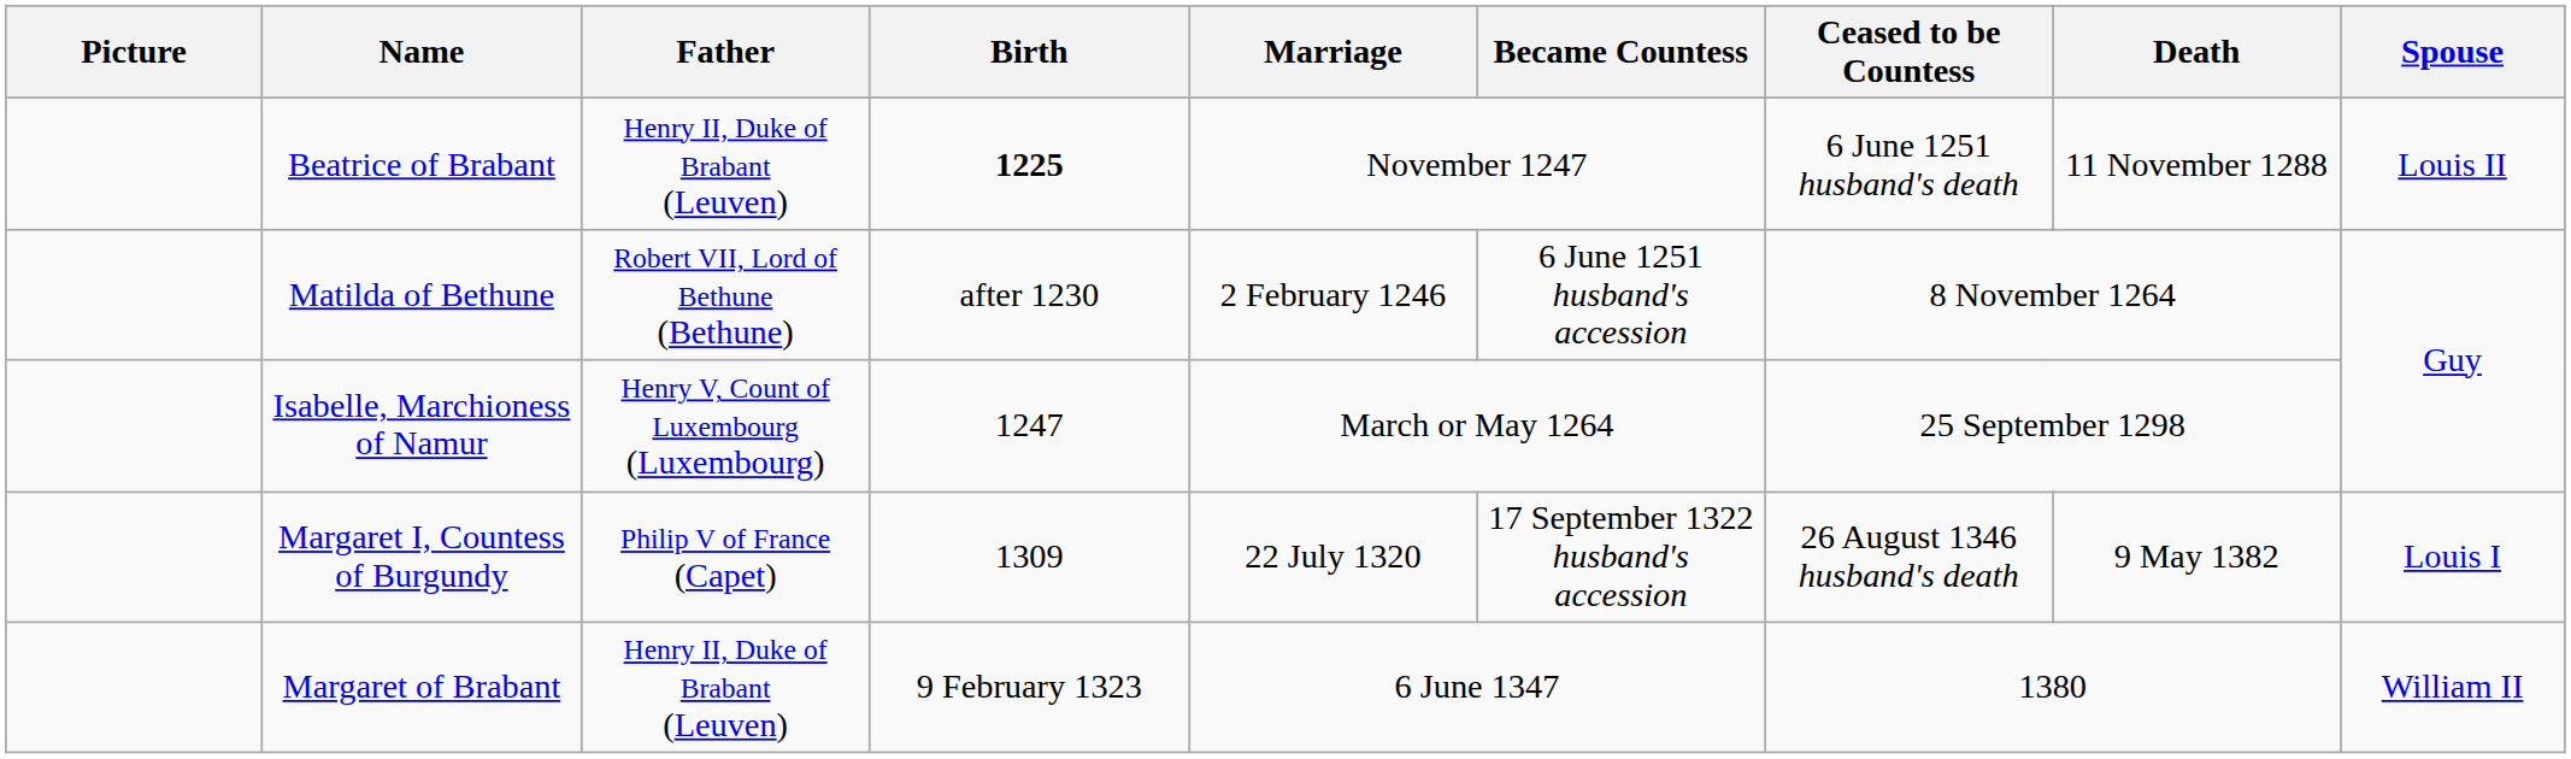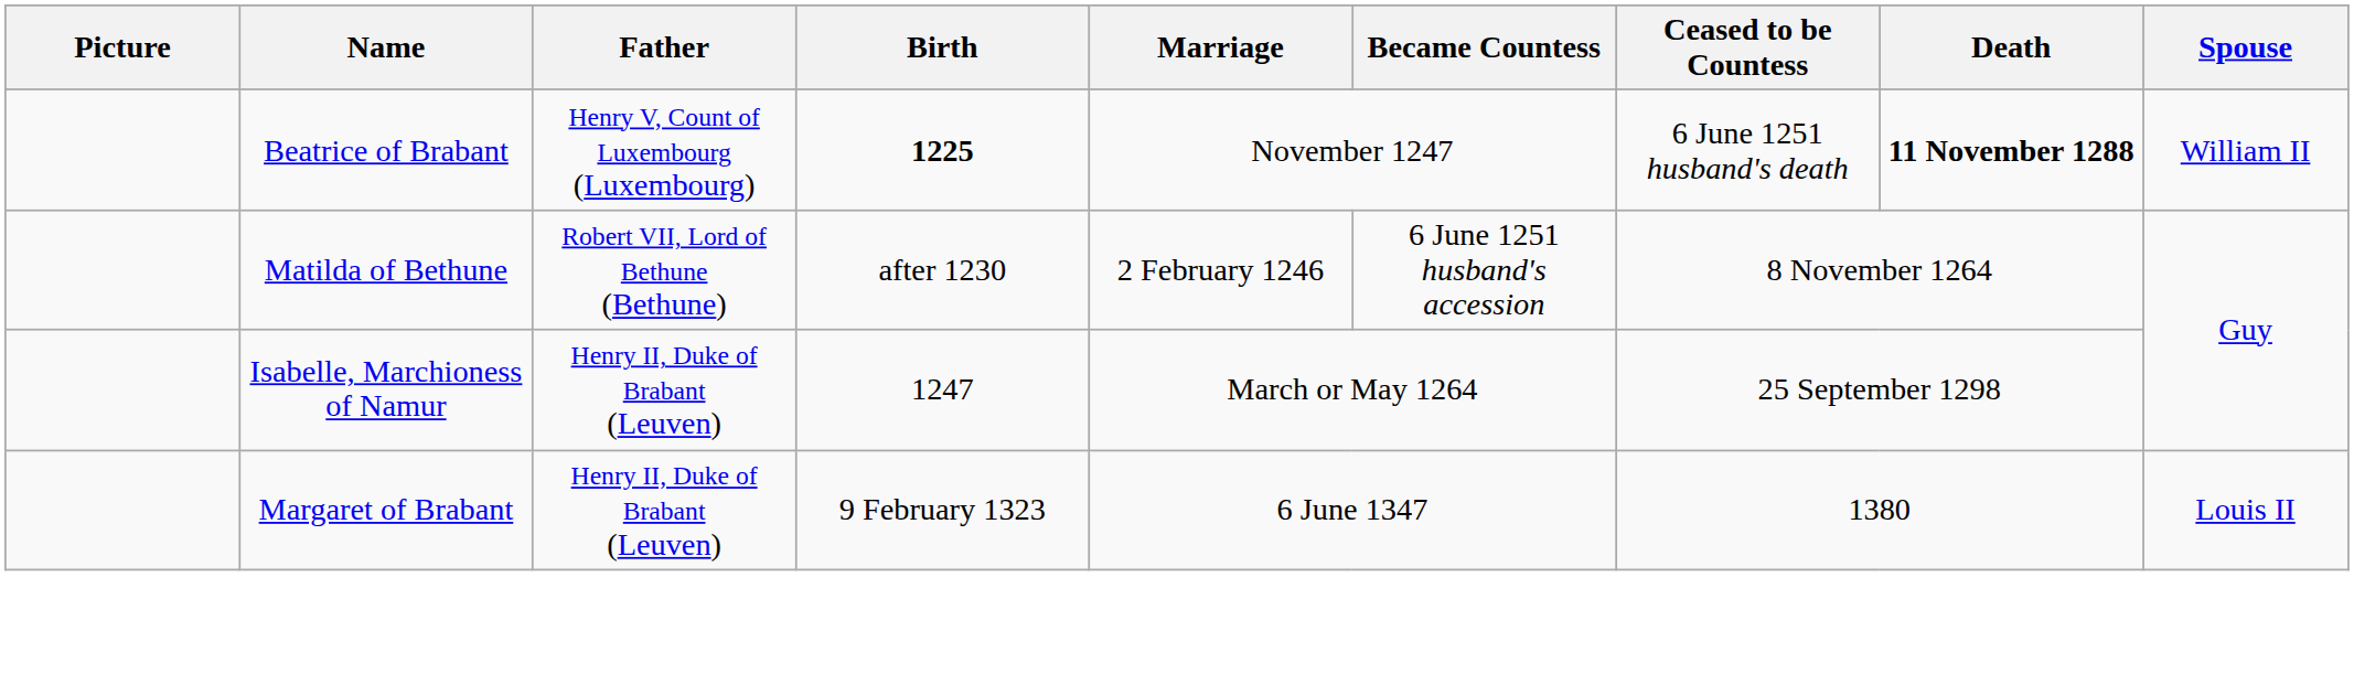Beatrice of Brabant | Father: Henry II, Duke of Brabant (Leuven) -> Henry V, Count of Luxembourg (Luxembourg)
Beatrice of Brabant | Death: normal -> bold
Beatrice of Brabant | Spouse: Louis II -> William II
Isabelle, Marchioness of Namur | Father: Henry V, Count of Luxembourg (Luxembourg) -> Henry II, Duke of Brabant (Leuven)
- row: Margaret I, Countess of Burgundy | Philip V of France (Capet) | 1309 | 22 July 1320 | 17 September 1322 husband's accession | 26 August 1346 husband's death | 9 May 1382 | Louis I
Margaret of Brabant | Spouse: William II -> Louis II
